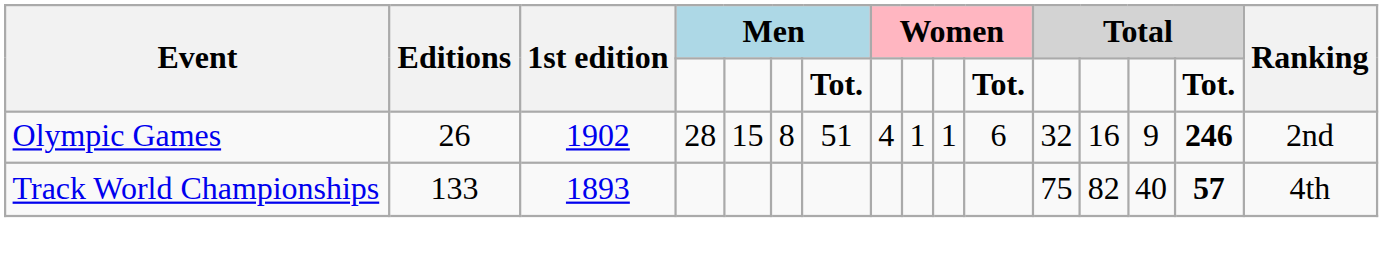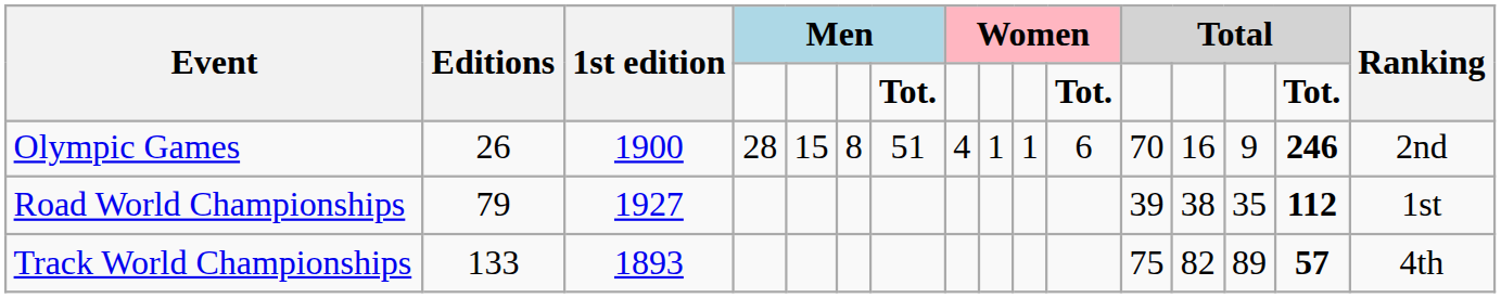Olympic Games | 1st edition: 1902 -> 1900
Olympic Games | column 12: 32 -> 70
+ row: Road World Championships | 79 | 1927 | 39 | 38 | 35 | 112 | 1st
Track World Championships | column 14: 40 -> 89
